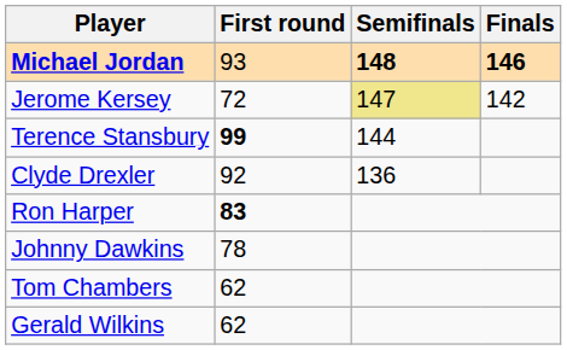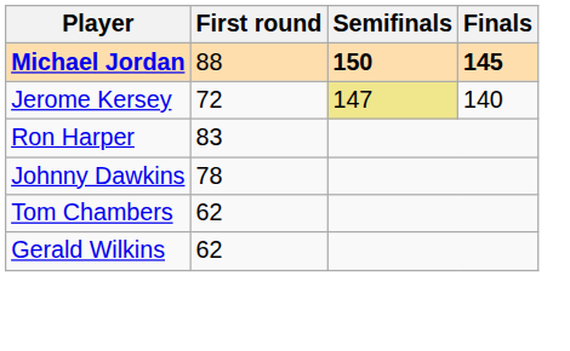Michael Jordan | First round: 93 -> 88
Michael Jordan | Semifinals: 148 -> 150
Michael Jordan | Finals: 146 -> 145
Jerome Kersey | Finals: 142 -> 140
- row: Terence Stansbury | 99 | 144
- row: Clyde Drexler | 92 | 136
Ron Harper | First round: bold -> normal
